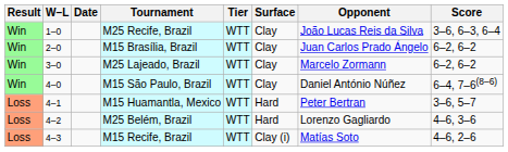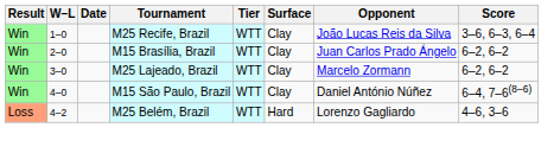- row: Loss | 4–1 | M15 Huamantla, Mexico | WTT | Hard | Peter Bertran | 3–6, 5–7
- row: Loss | 4–3 | M15 Recife, Brazil | WTT | Clay (i) | Matías Soto | 4–6, 2–6
